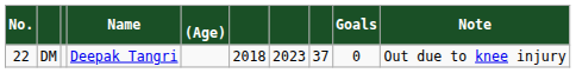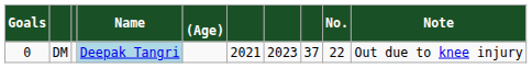columns swapped: No. <-> Goals
DM | Name: no background -> lightblue background
DM | column 6: 2018 -> 2021
